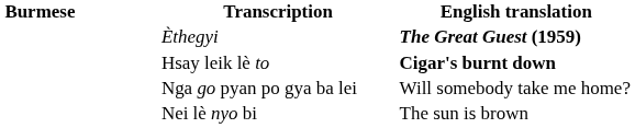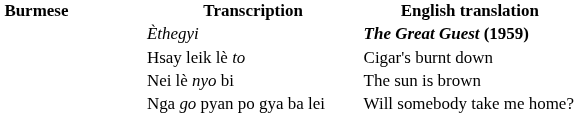Hsay leik lè to | English translation: bold -> normal
rows swapped: Nei lè nyo bi <-> Nga go pyan po gya ba lei
